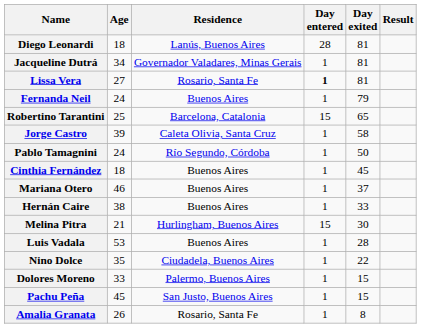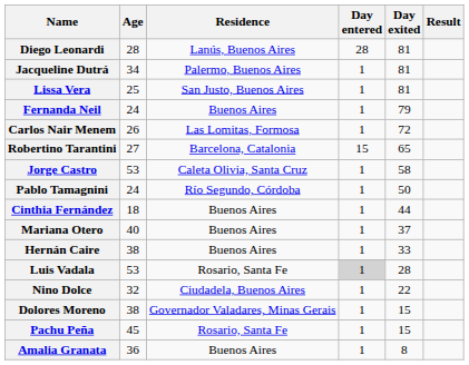Diego Leonardi | Age: 18 -> 28
Jacqueline Dutrá | Residence: Governador Valadares, Minas Gerais -> Palermo, Buenos Aires
Lissa Vera | Age: 27 -> 25
Lissa Vera | Residence: Rosario, Santa Fe -> San Justo, Buenos Aires
Lissa Vera | Day entered: bold -> normal
+ row: Carlos Nair Menem | 26 | Las Lomitas, Formosa | 1 | 72
Robertino Tarantini | Age: 25 -> 27
Jorge Castro | Age: 39 -> 53
Cinthia Fernández | Day exited: 45 -> 44
Mariana Otero | Age: 46 -> 40
- row: Melina Pitra | 21 | Hurlingham, Buenos Aires | 15 | 30
Luis Vadala | Residence: Buenos Aires -> Rosario, Santa Fe
Luis Vadala | Day entered: no background -> lightgrey background
Nino Dolce | Age: 35 -> 32
Dolores Moreno | Age: 33 -> 38
Dolores Moreno | Residence: Palermo, Buenos Aires -> Governador Valadares, Minas Gerais
Pachu Peña | Residence: San Justo, Buenos Aires -> Rosario, Santa Fe
Amalia Granata | Age: 26 -> 36
Amalia Granata | Residence: Rosario, Santa Fe -> Buenos Aires
